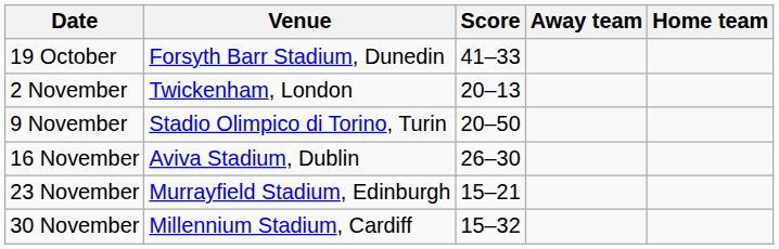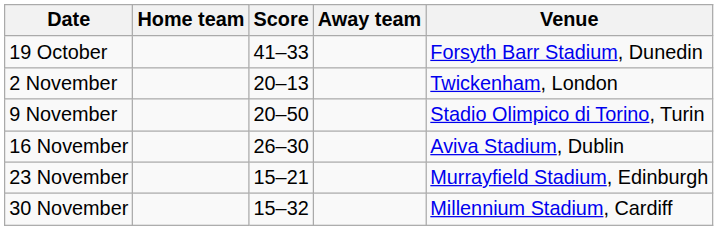columns swapped: Home team <-> Venue
